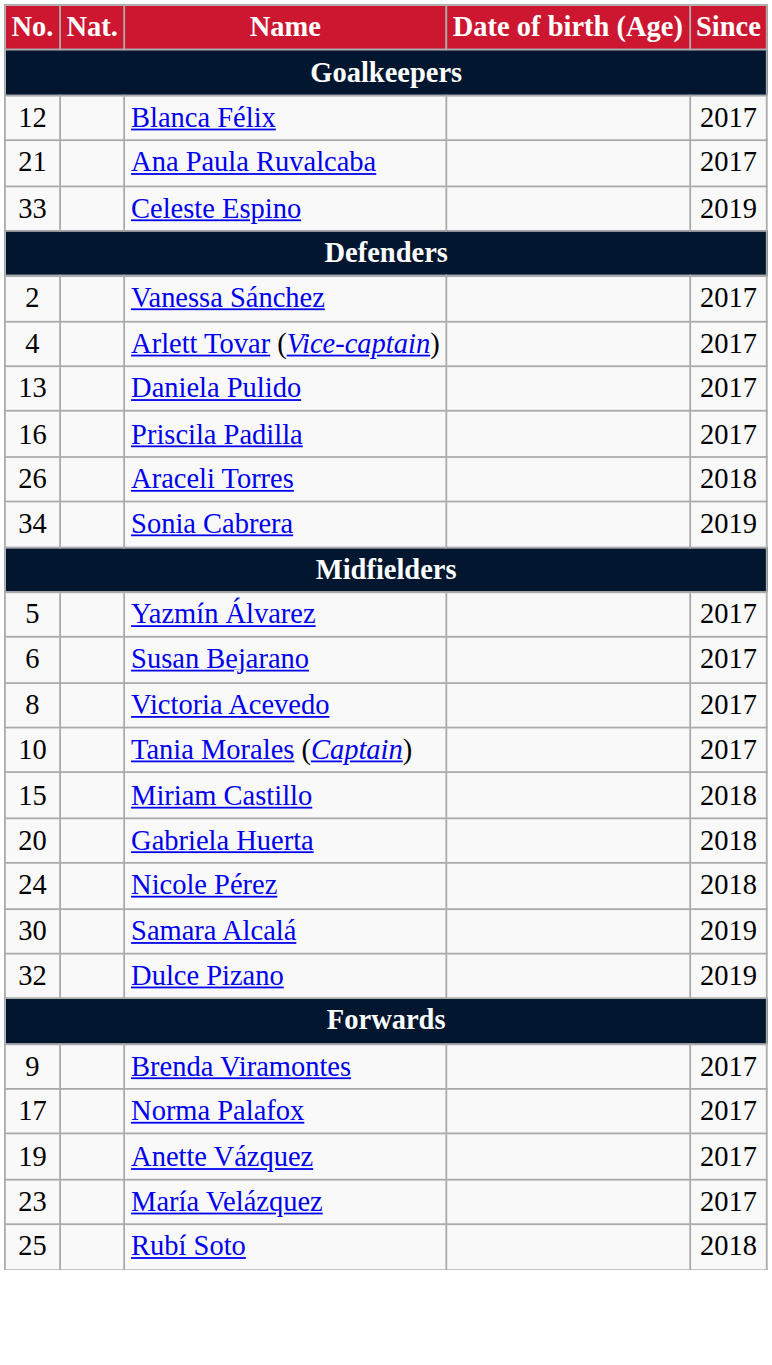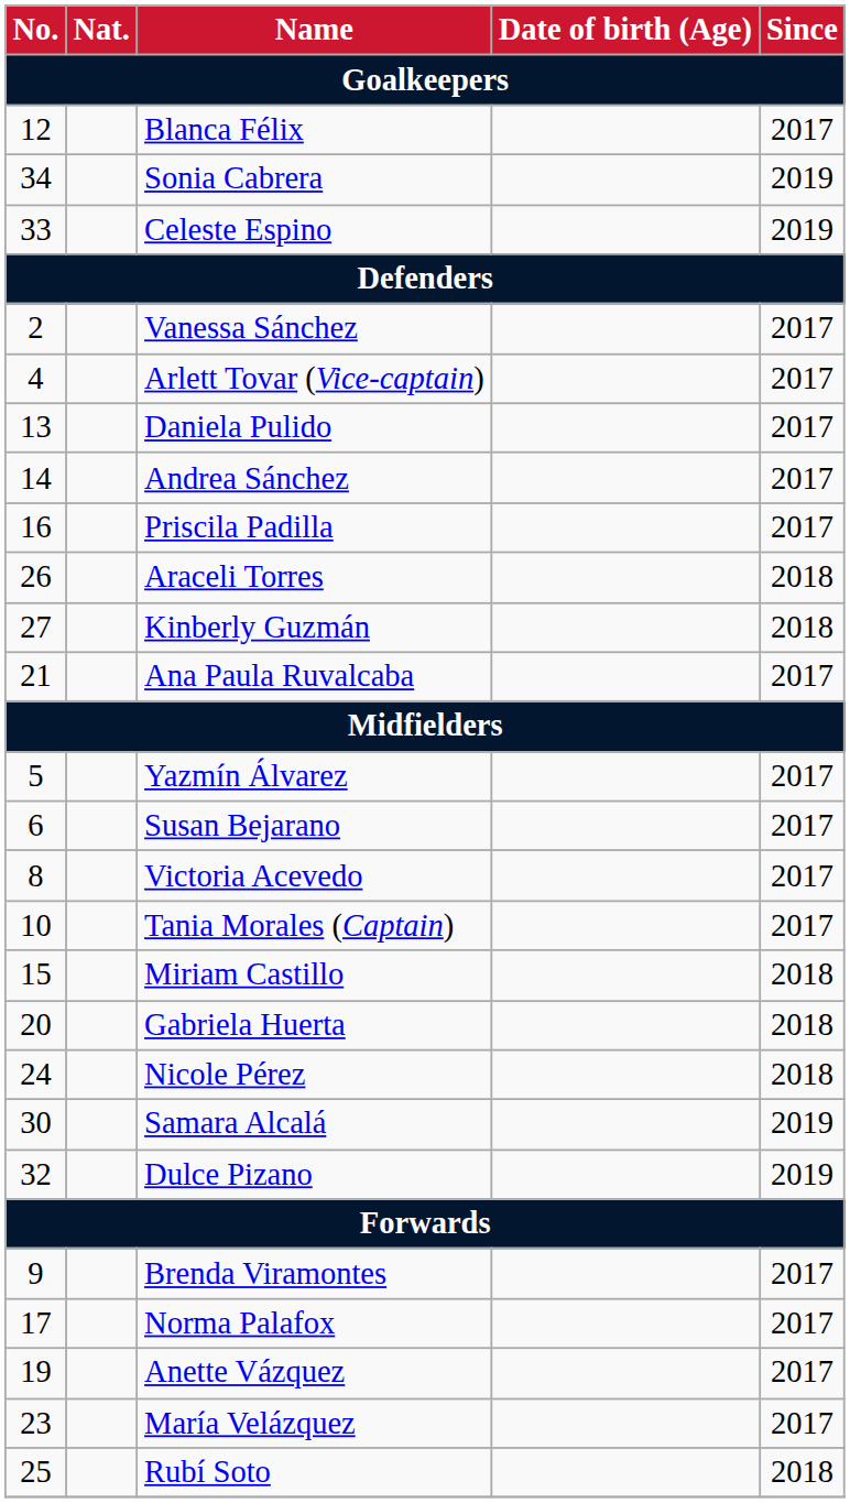rows swapped: Ana Paula Ruvalcaba <-> Sonia Cabrera
+ row: 14 | Andrea Sánchez | 2017
+ row: 27 | Kinberly Guzmán | 2018
